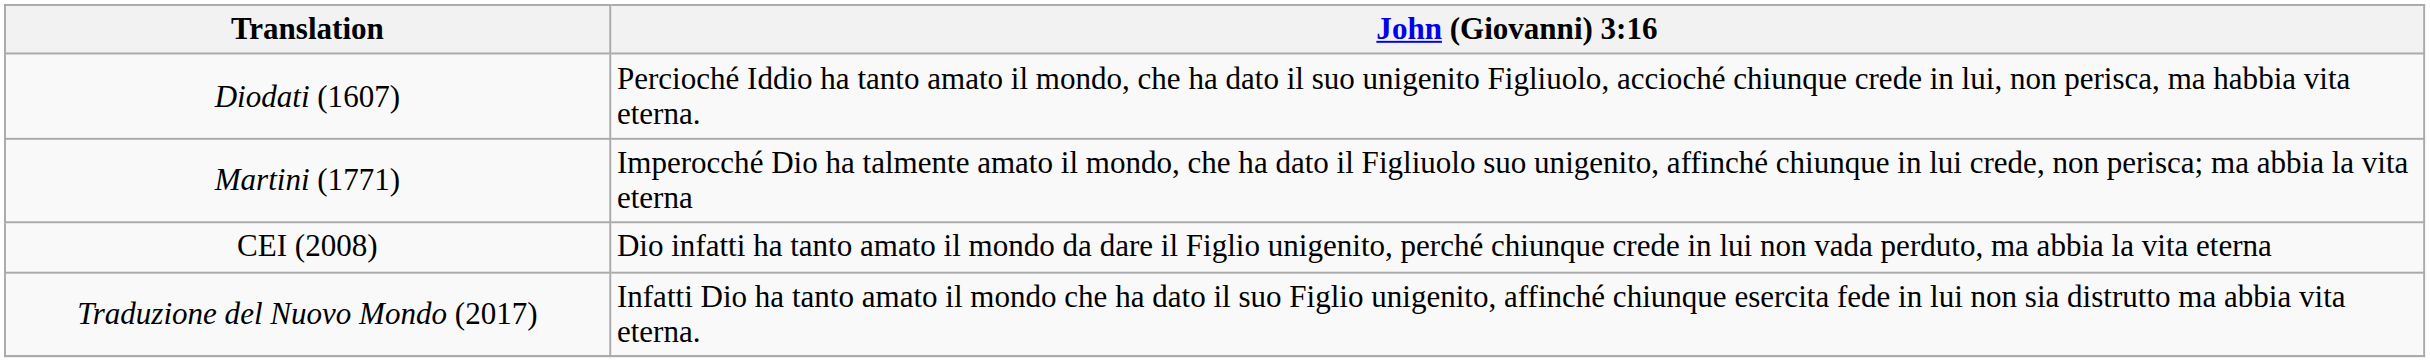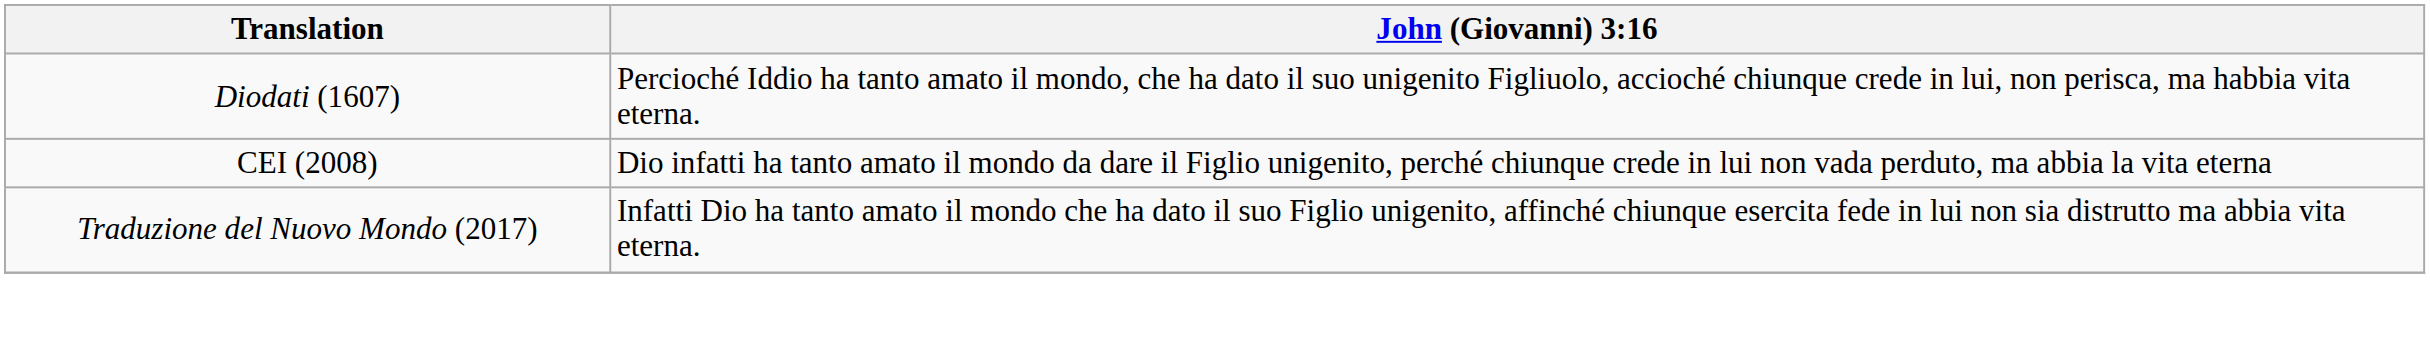- row: Martini (1771) | Imperocché Dio ha talmente amato il mondo, che ha dato il Figliuolo suo unigenito, affinché chiunque in lui crede, non perisca; ma abbia la vita eterna
